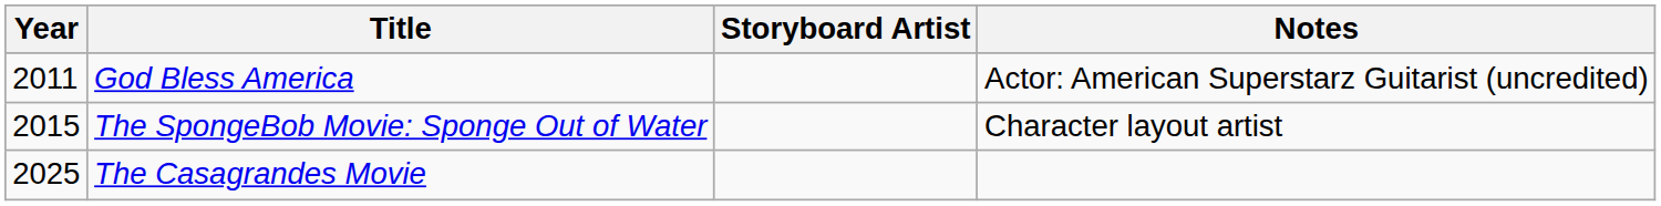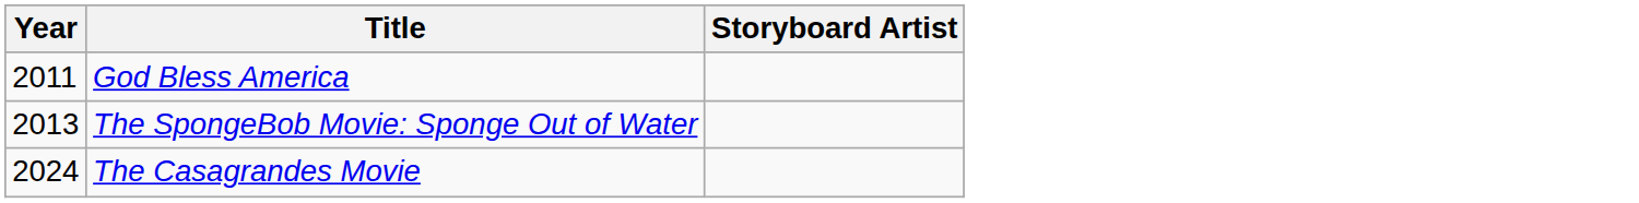- column: Notes | Actor: American Superstarz Guitarist (uncredited) | Character layout artist
The SpongeBob Movie: Sponge Out of Water | Year: 2015 -> 2013
The Casagrandes Movie | Year: 2025 -> 2024
